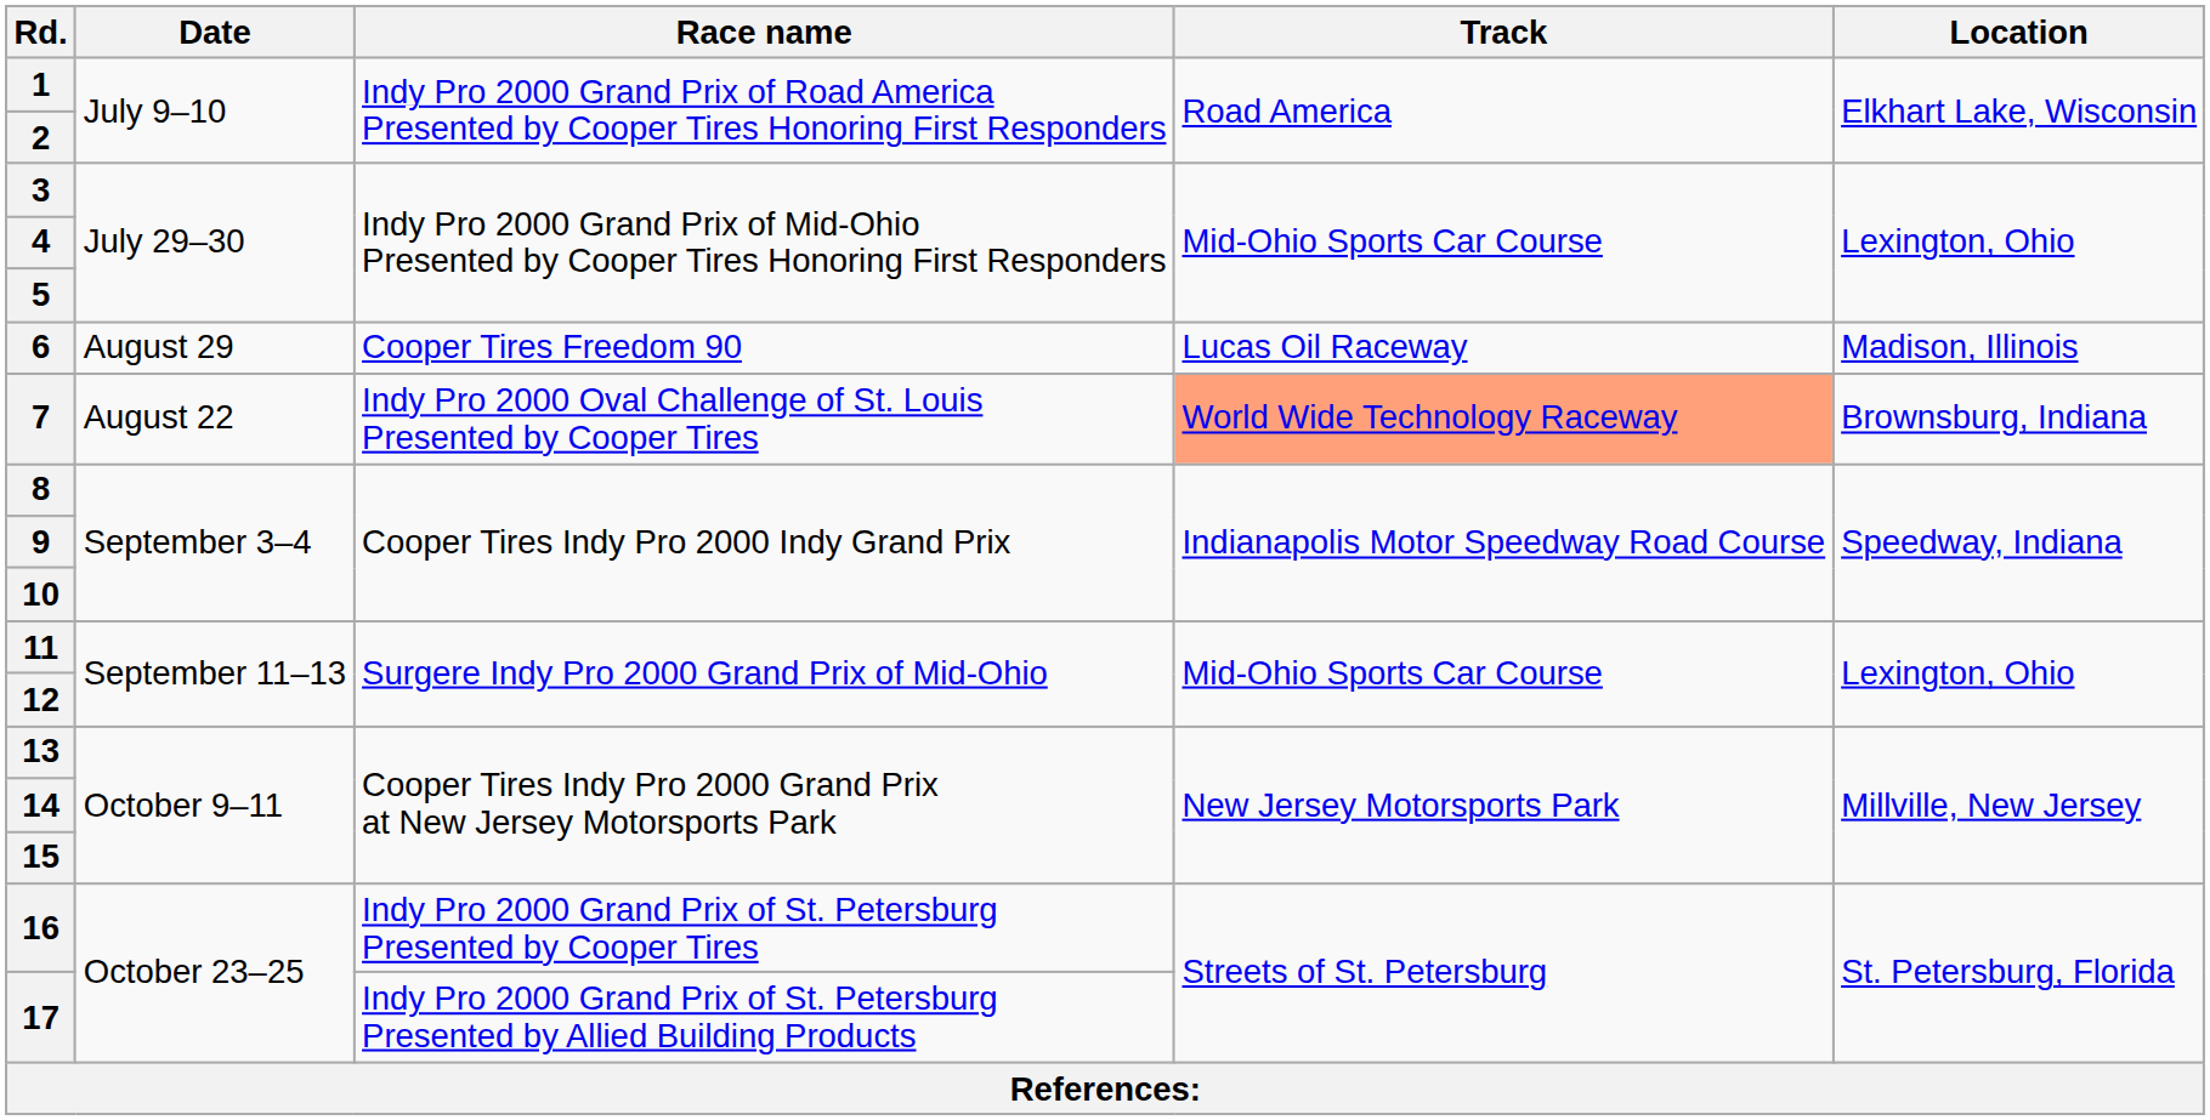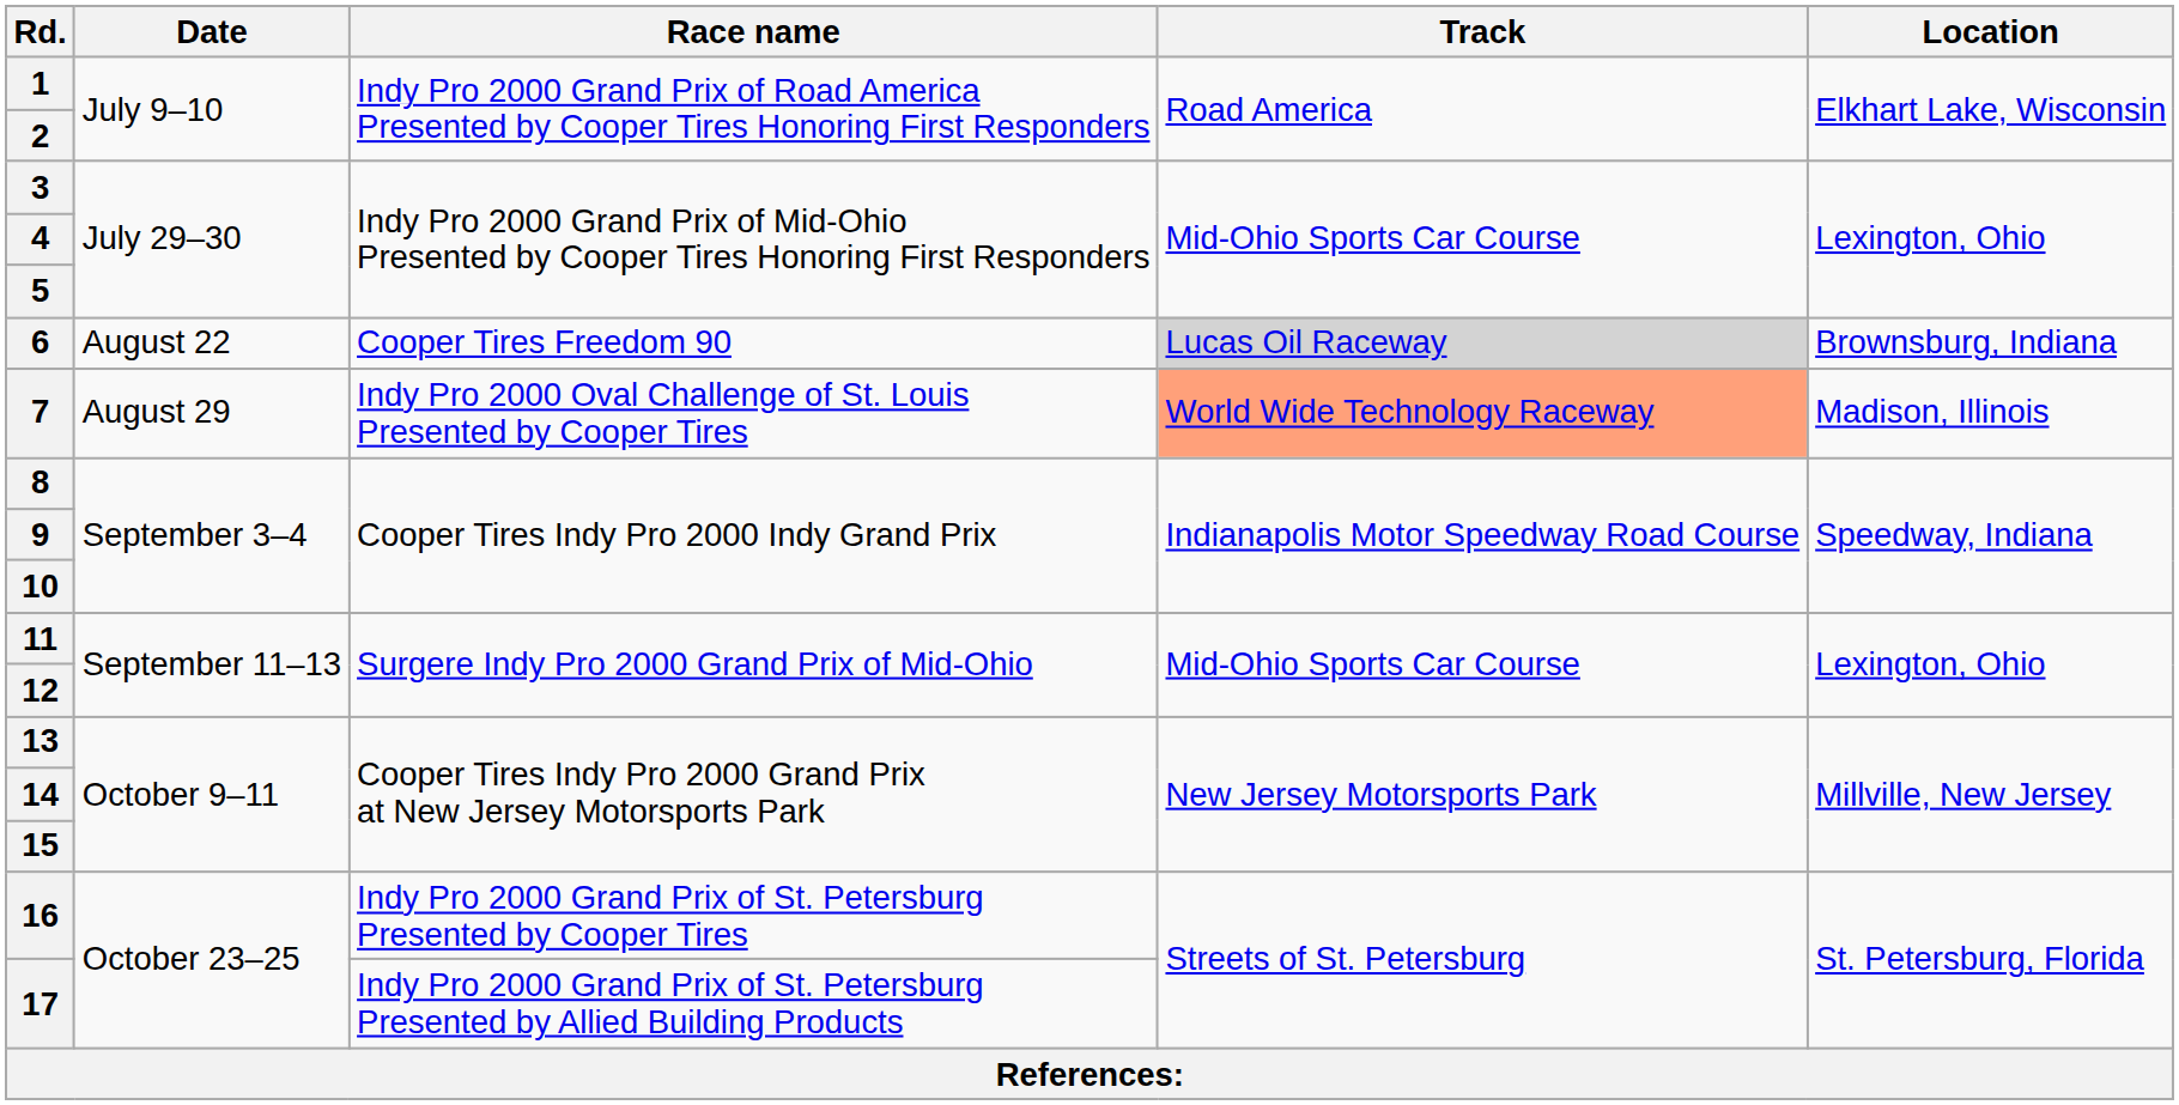6 | Date: August 29 -> August 22
6 | Track: no background -> lightgrey background
6 | Location: Madison, Illinois -> Brownsburg, Indiana
7 | Date: August 22 -> August 29
7 | Location: Brownsburg, Indiana -> Madison, Illinois
